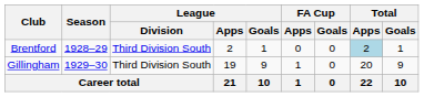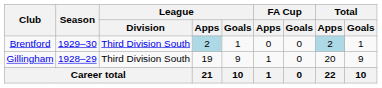Brentford | Season: 1928–29 -> 1929–30
Brentford | League / Apps: no background -> lightblue background
Gillingham | Season: 1929–30 -> 1928–29
